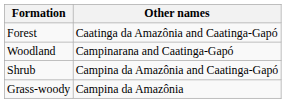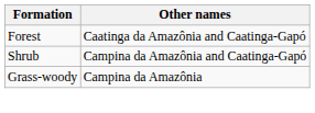- row: Woodland | Campinarana and Caatinga-Gapó
